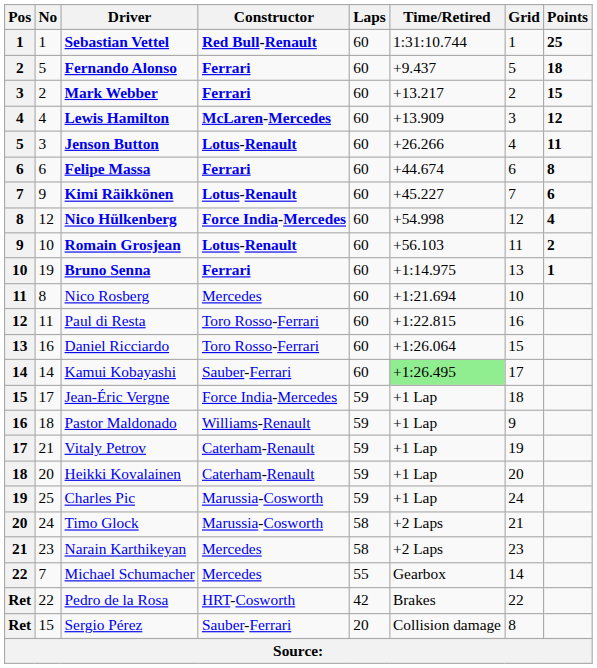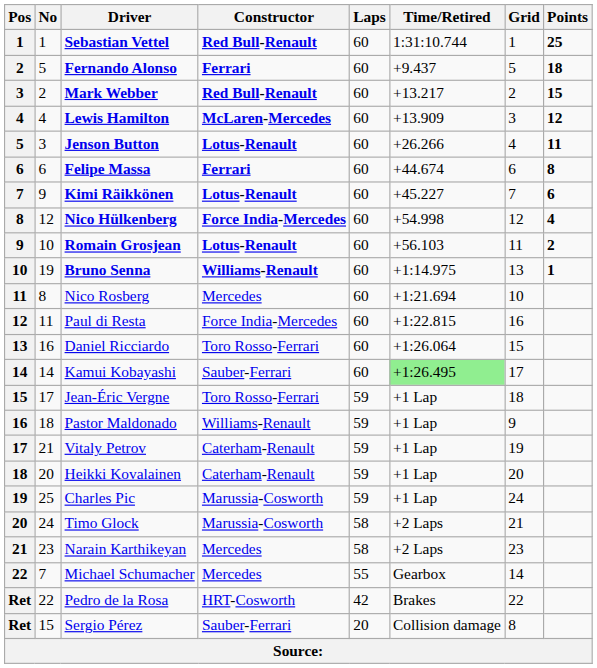Mark Webber | Constructor: Ferrari -> Red Bull-Renault
Bruno Senna | Constructor: Ferrari -> Williams-Renault
Paul di Resta | Constructor: Toro Rosso-Ferrari -> Force India-Mercedes
Jean-Éric Vergne | Constructor: Force India-Mercedes -> Toro Rosso-Ferrari
